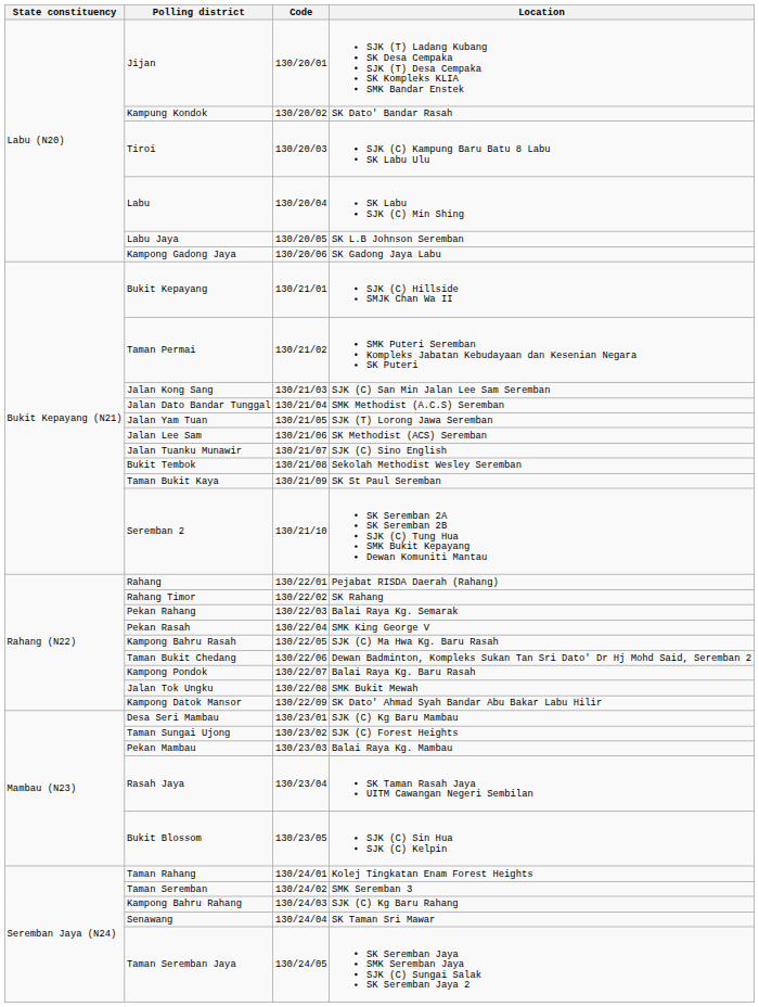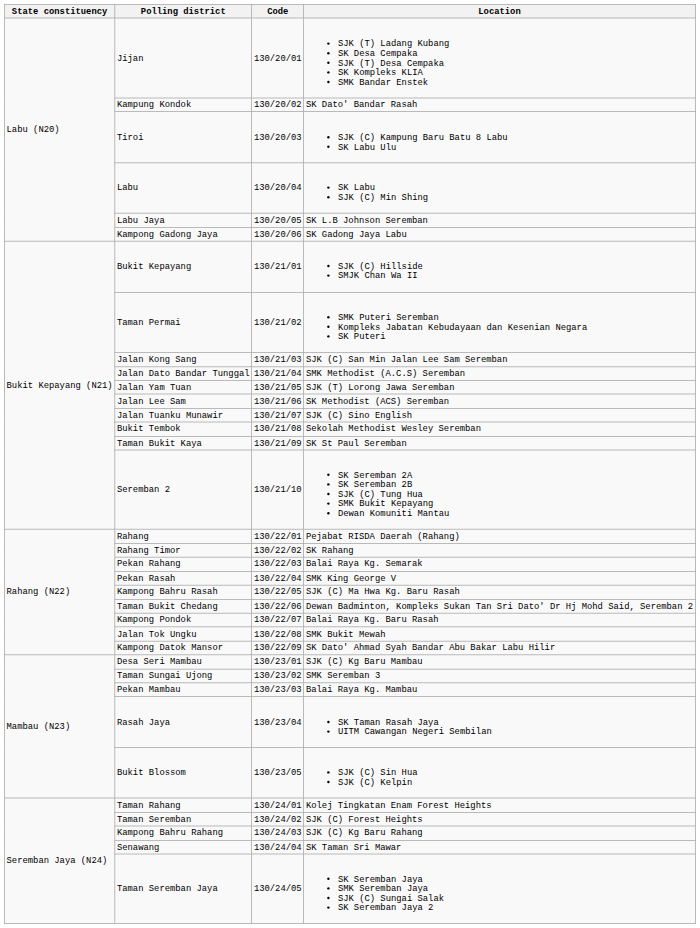Taman Sungai Ujong | Location: SJK (C) Forest Heights -> SMK Seremban 3
Taman Seremban | Location: SMK Seremban 3 -> SJK (C) Forest Heights
